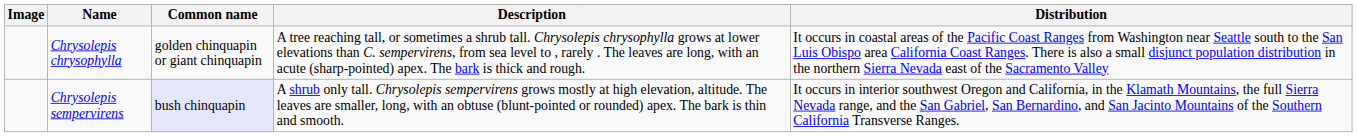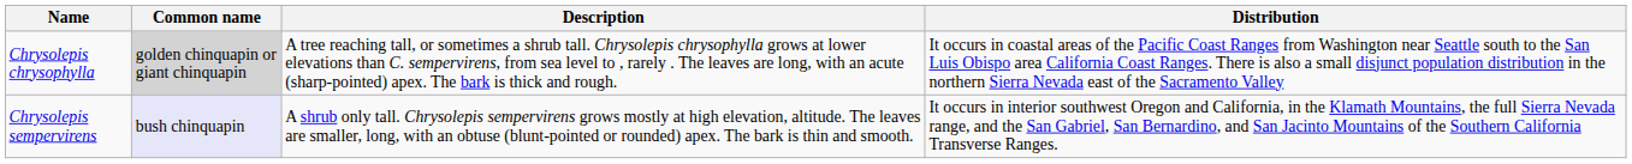- column: Image
Chrysolepis chrysophylla | Common name: no background -> lightgrey background
